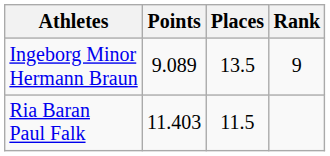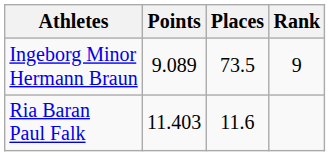Ingeborg Minor Hermann Braun | Places: 13.5 -> 73.5
Ria Baran Paul Falk | Places: 11.5 -> 11.6
